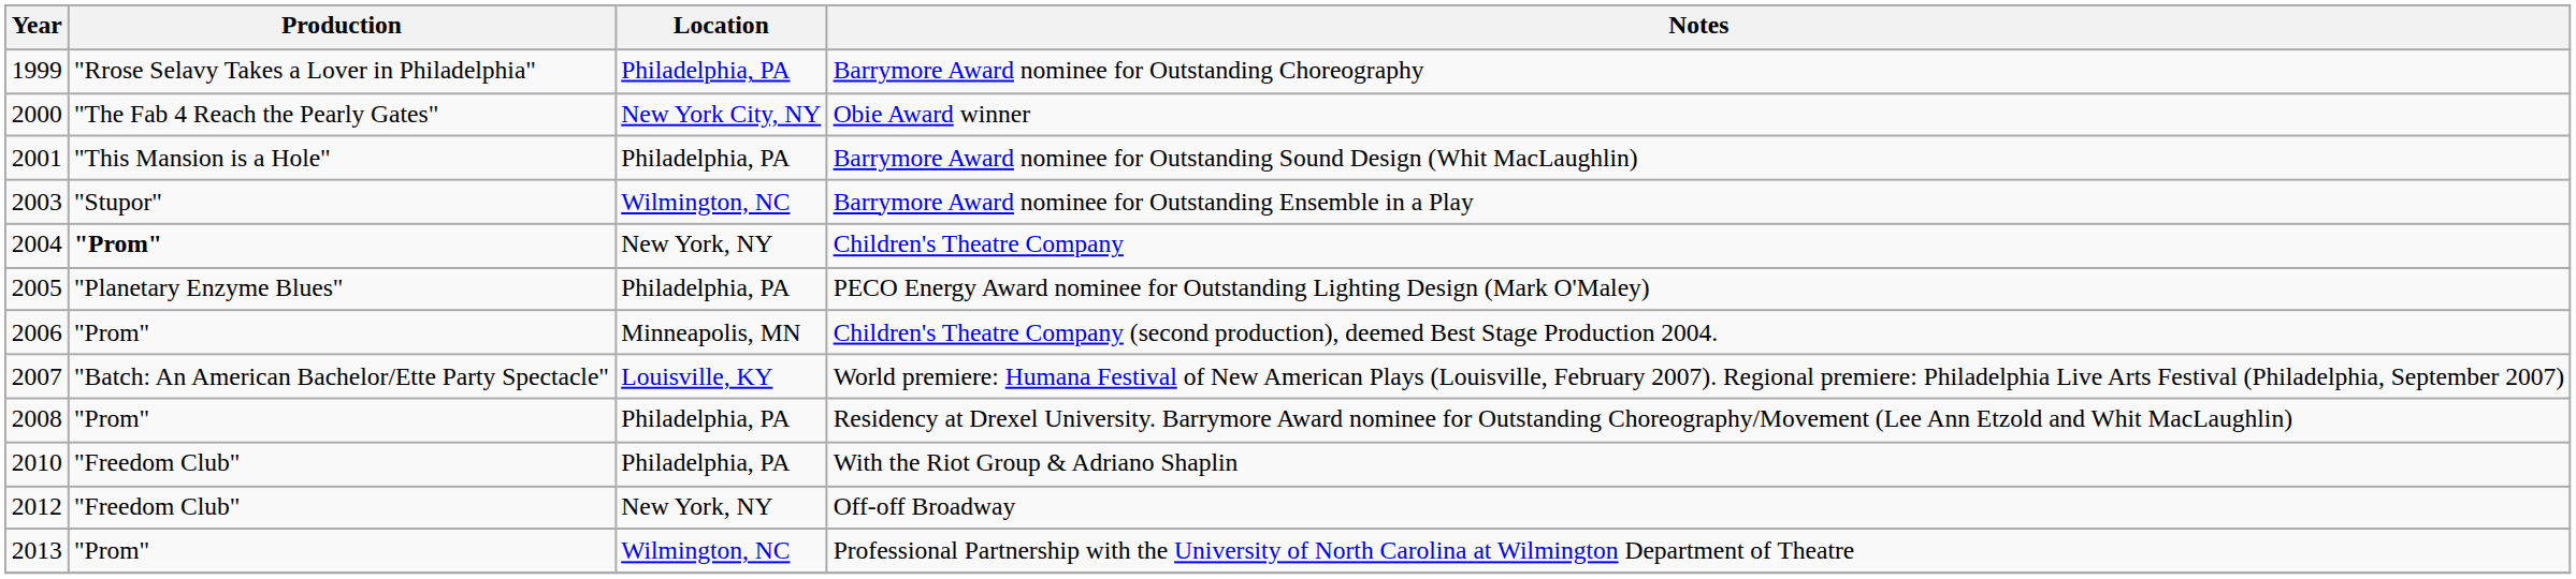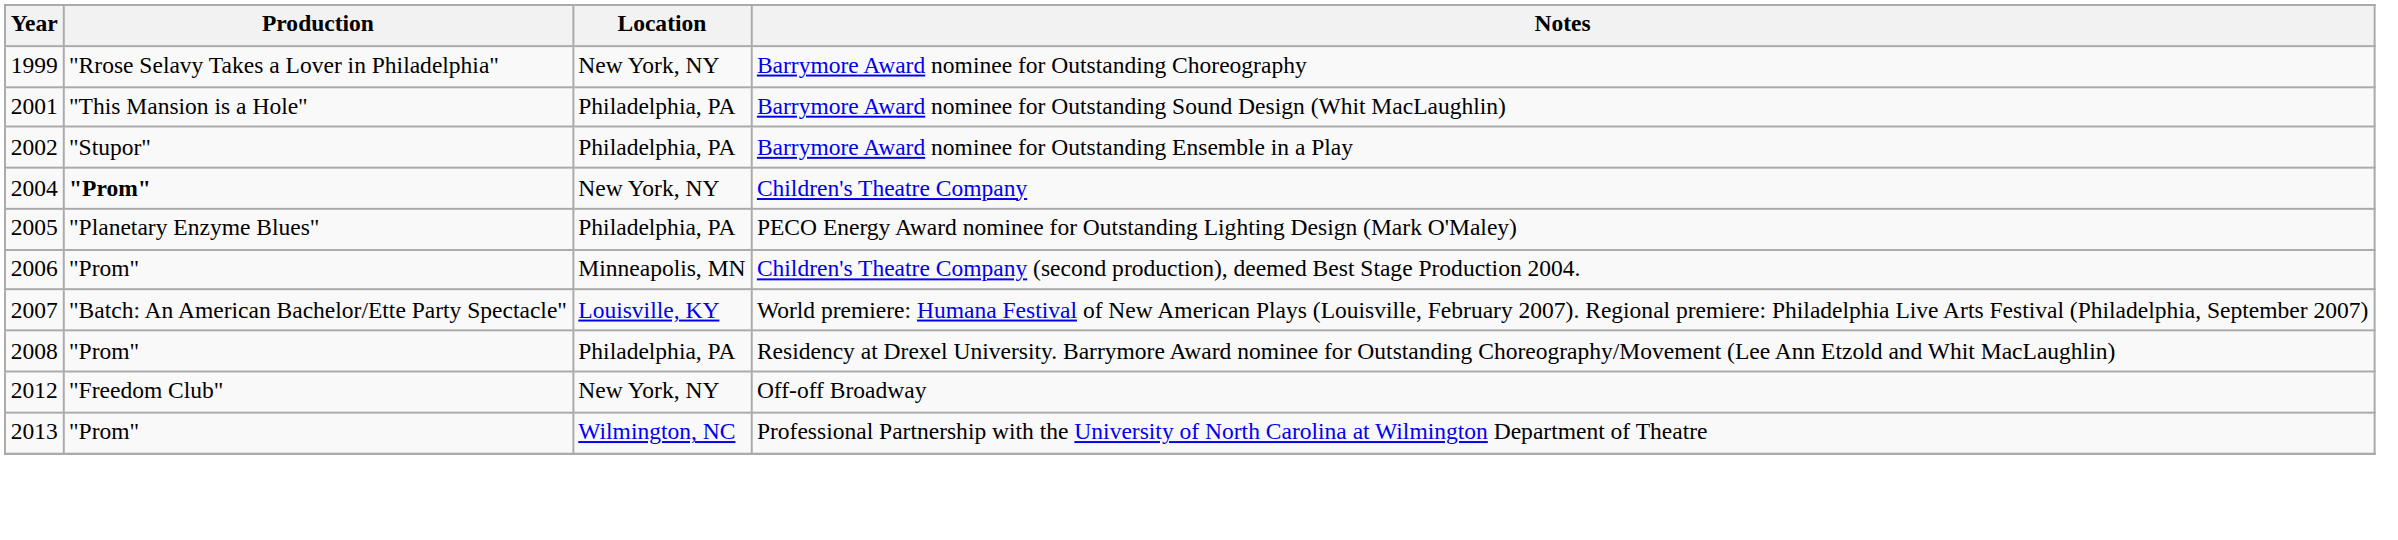Barrymore Award nominee for Outstanding Choreography | Location: Philadelphia, PA -> New York, NY
- row: 2000 | "The Fab 4 Reach the Pearly Gates" | New York City, NY | Obie Award winner
Barrymore Award nominee for Outstanding Ensemble in a Play | Year: 2003 -> 2002
Barrymore Award nominee for Outstanding Ensemble in a Play | Location: Wilmington, NC -> Philadelphia, PA
- row: 2010 | "Freedom Club" | Philadelphia, PA | With the Riot Group & Adriano Shaplin
